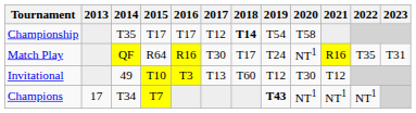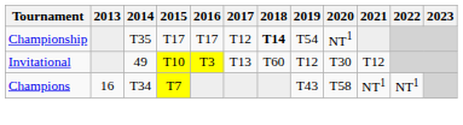Championship | 2020: T58 -> NT1
- row: Match Play | QF | R64 | R16 | T30 | T17 | T24 | NT1 | R16 | T35 | T31
Champions | 2013: 17 -> 16
Champions | 2019: bold -> normal
Champions | 2020: NT1 -> T58
